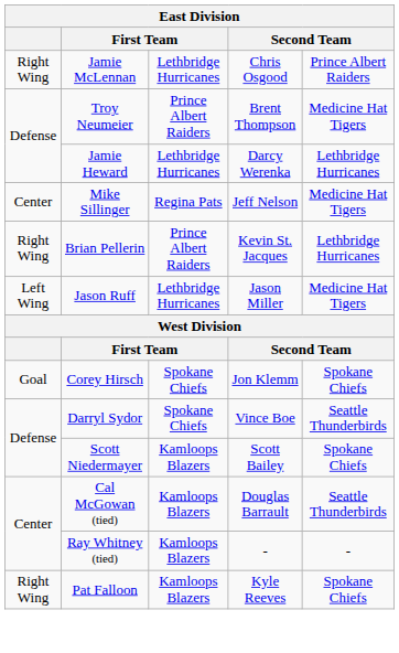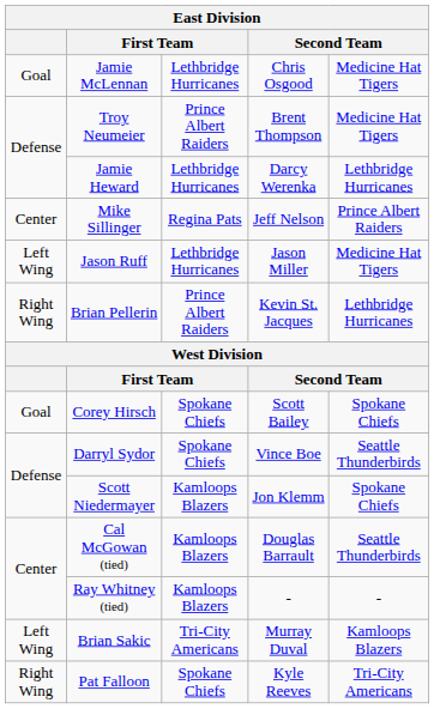Jamie McLennan | column 1: Right Wing -> Goal
Jamie McLennan | column 5: Prince Albert Raiders -> Medicine Hat Tigers
Mike Sillinger | column 5: Medicine Hat Tigers -> Prince Albert Raiders
rows swapped: Jason Ruff <-> Brian Pellerin
Corey Hirsch | column 4: Jon Klemm -> Scott Bailey
Scott Niedermayer | column 4: Scott Bailey -> Jon Klemm
+ row: Left Wing | Brian Sakic | Tri-City Americans | Murray Duval | Kamloops Blazers
Pat Falloon | column 3: Kamloops Blazers -> Spokane Chiefs
Pat Falloon | column 5: Spokane Chiefs -> Tri-City Americans
